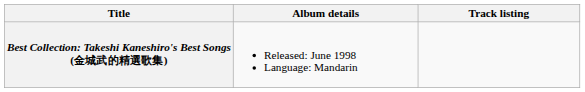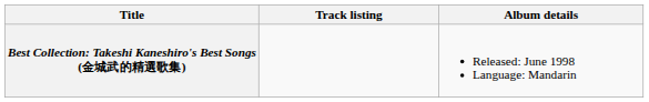columns swapped: Album details <-> Track listing
